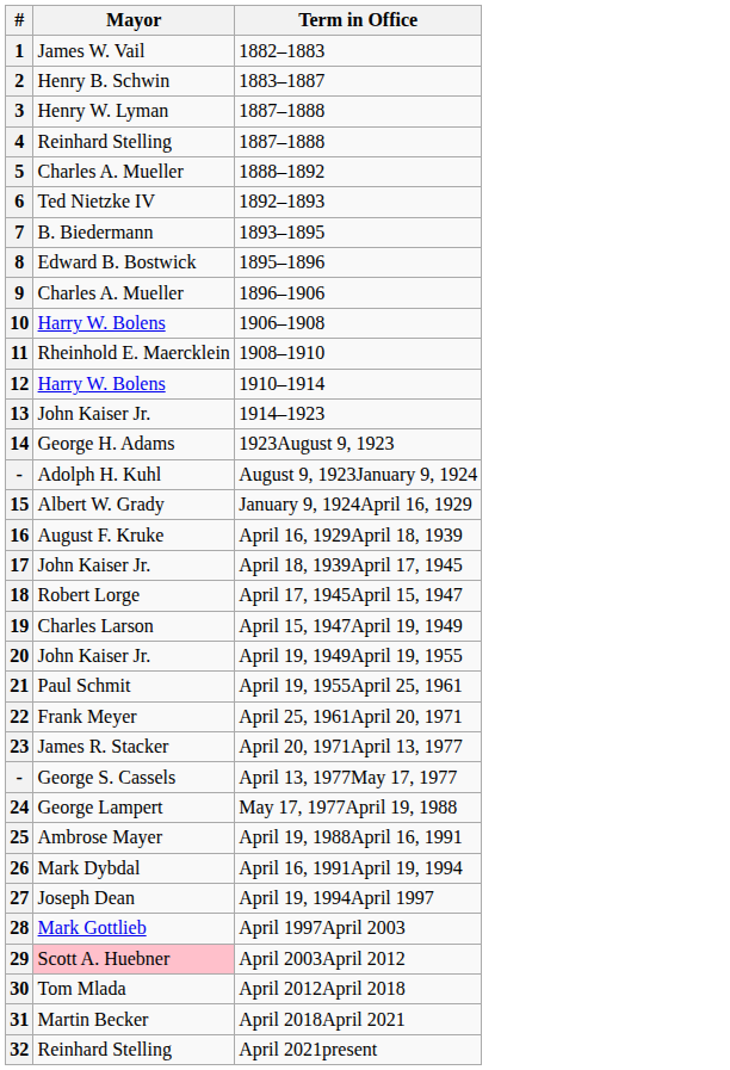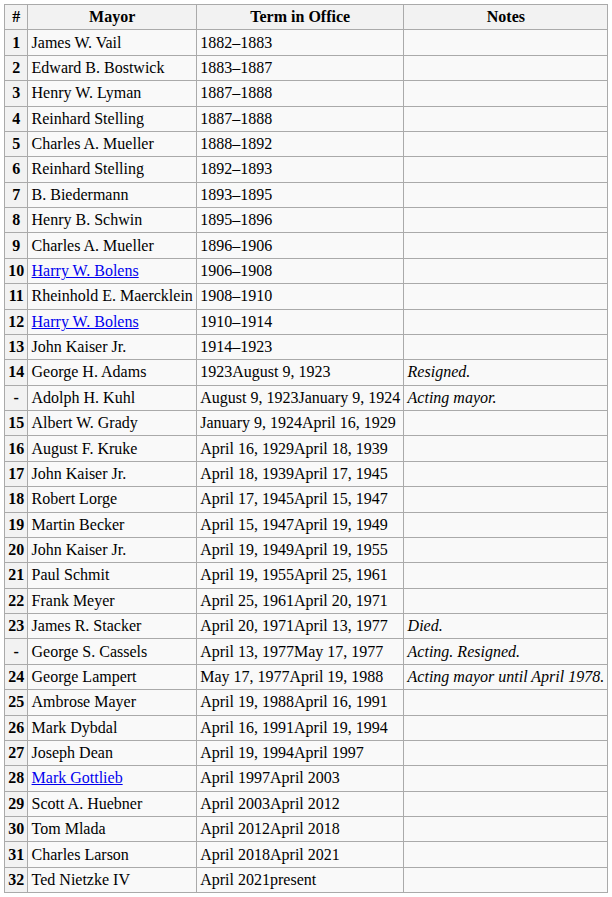+ column: Notes | Resigned. | Acting mayor. | Died. | Acting. Resigned. | Acting mayor until April 1978.
2 | Mayor: Henry B. Schwin -> Edward B. Bostwick
6 | Mayor: Ted Nietzke IV -> Reinhard Stelling
8 | Mayor: Edward B. Bostwick -> Henry B. Schwin
19 | Mayor: Charles Larson -> Martin Becker
29 | Mayor: pink background -> no background
31 | Mayor: Martin Becker -> Charles Larson
32 | Mayor: Reinhard Stelling -> Ted Nietzke IV
